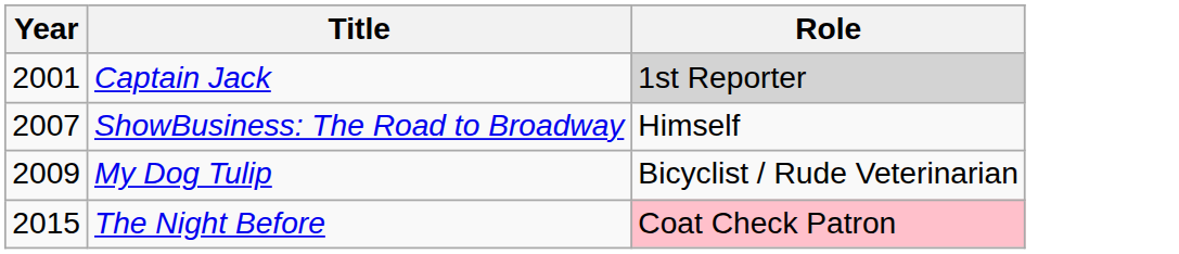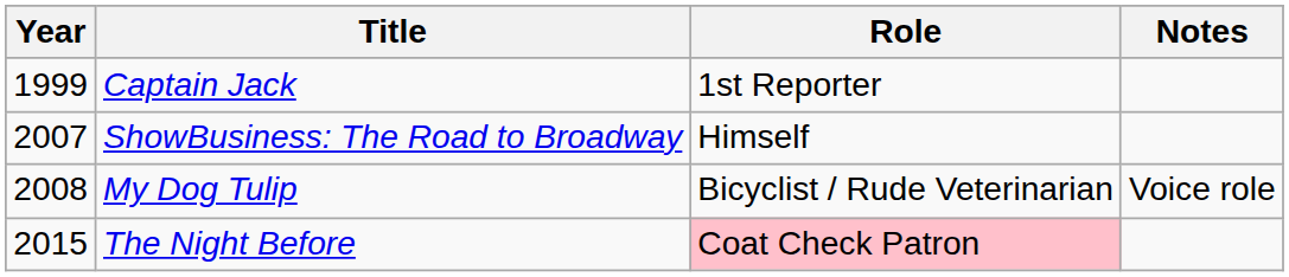+ column: Notes | Voice role
Captain Jack | Year: 2001 -> 1999
Captain Jack | Role: lightgrey background -> no background
My Dog Tulip | Year: 2009 -> 2008
